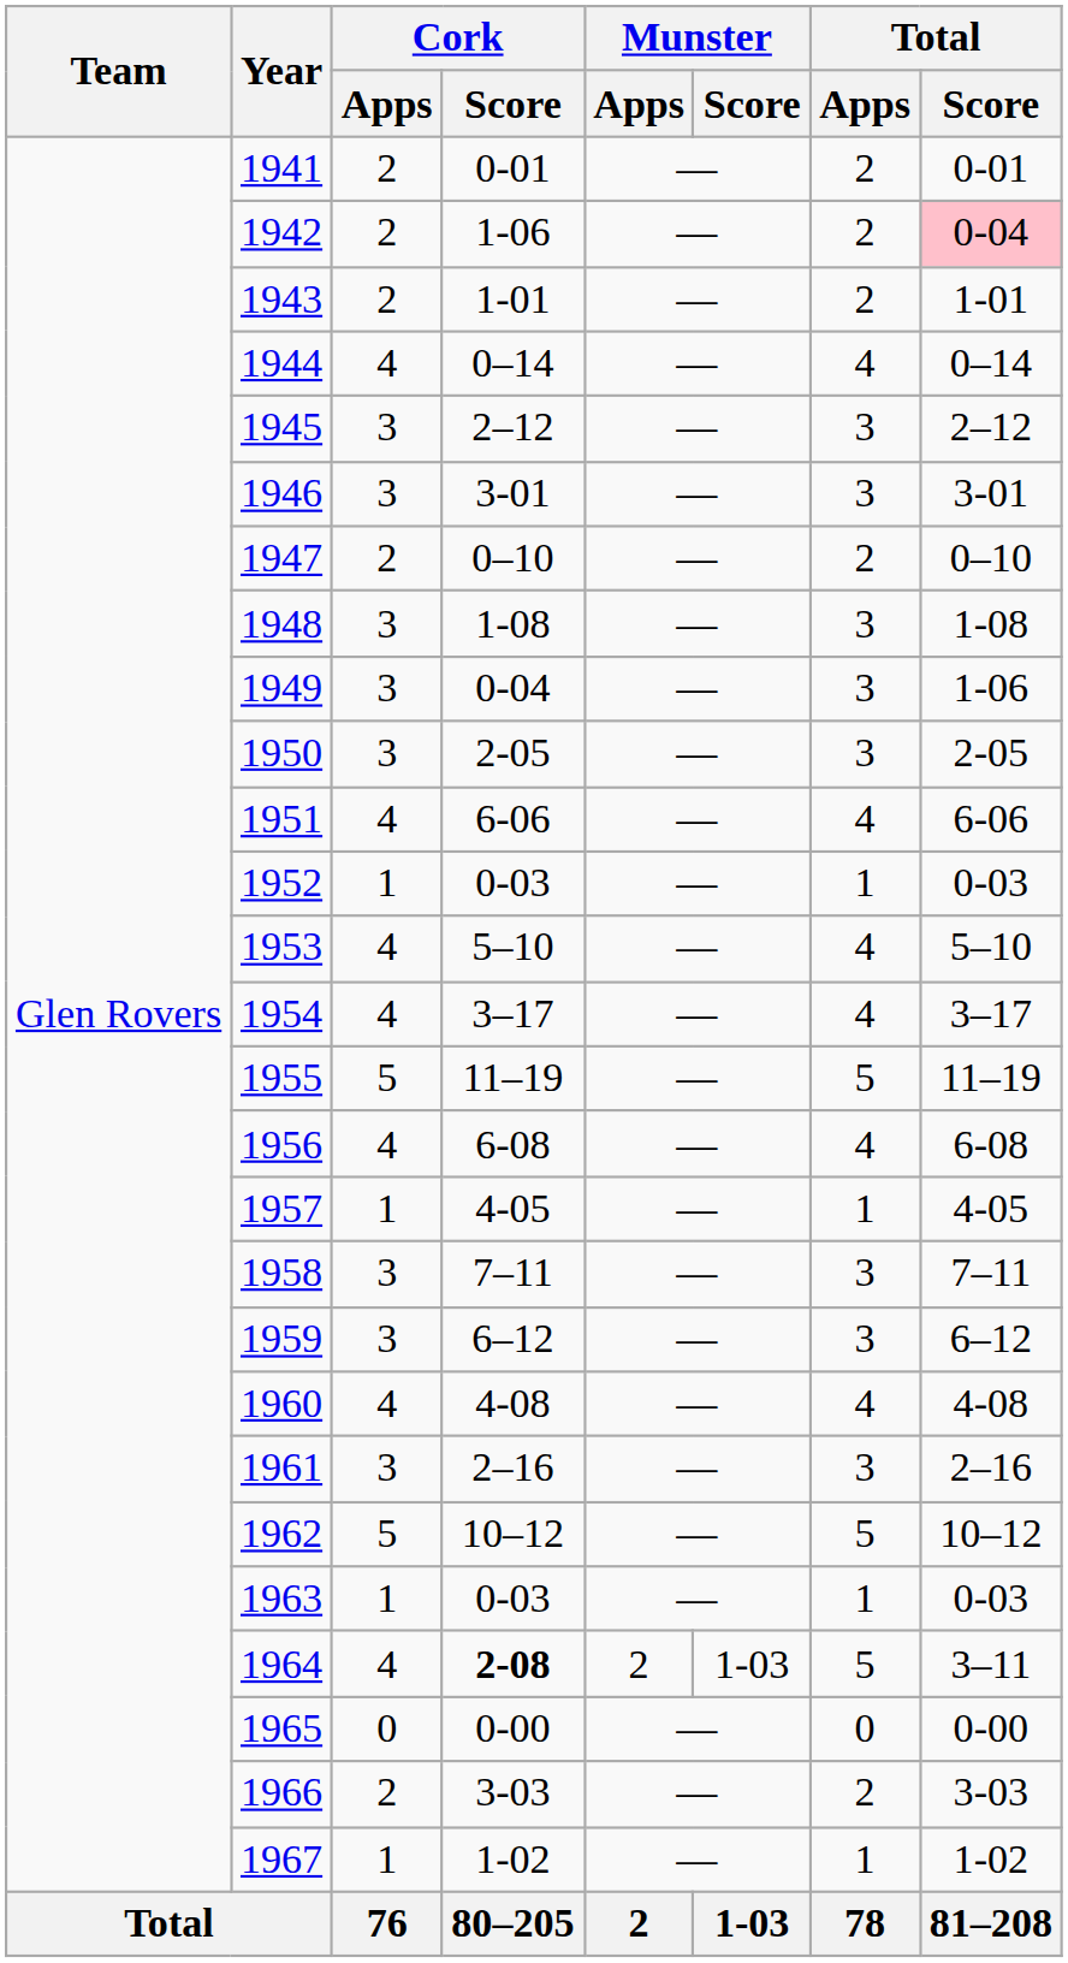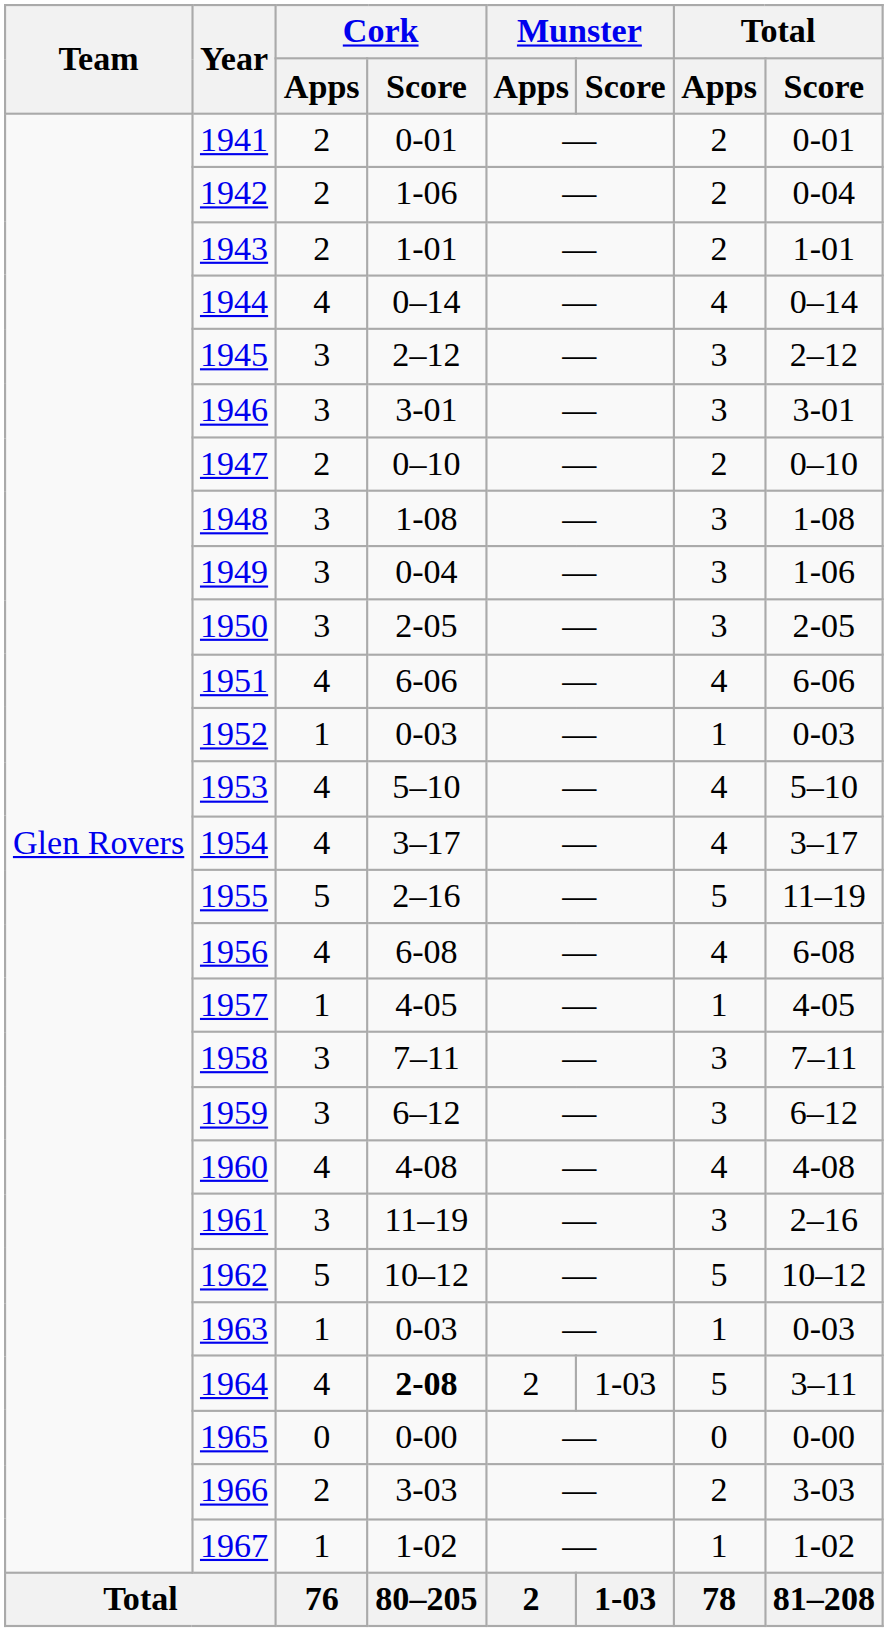1942 | Total / Score: pink background -> no background
1955 | Cork / Score: 11–19 -> 2–16
1961 | Cork / Score: 2–16 -> 11–19
